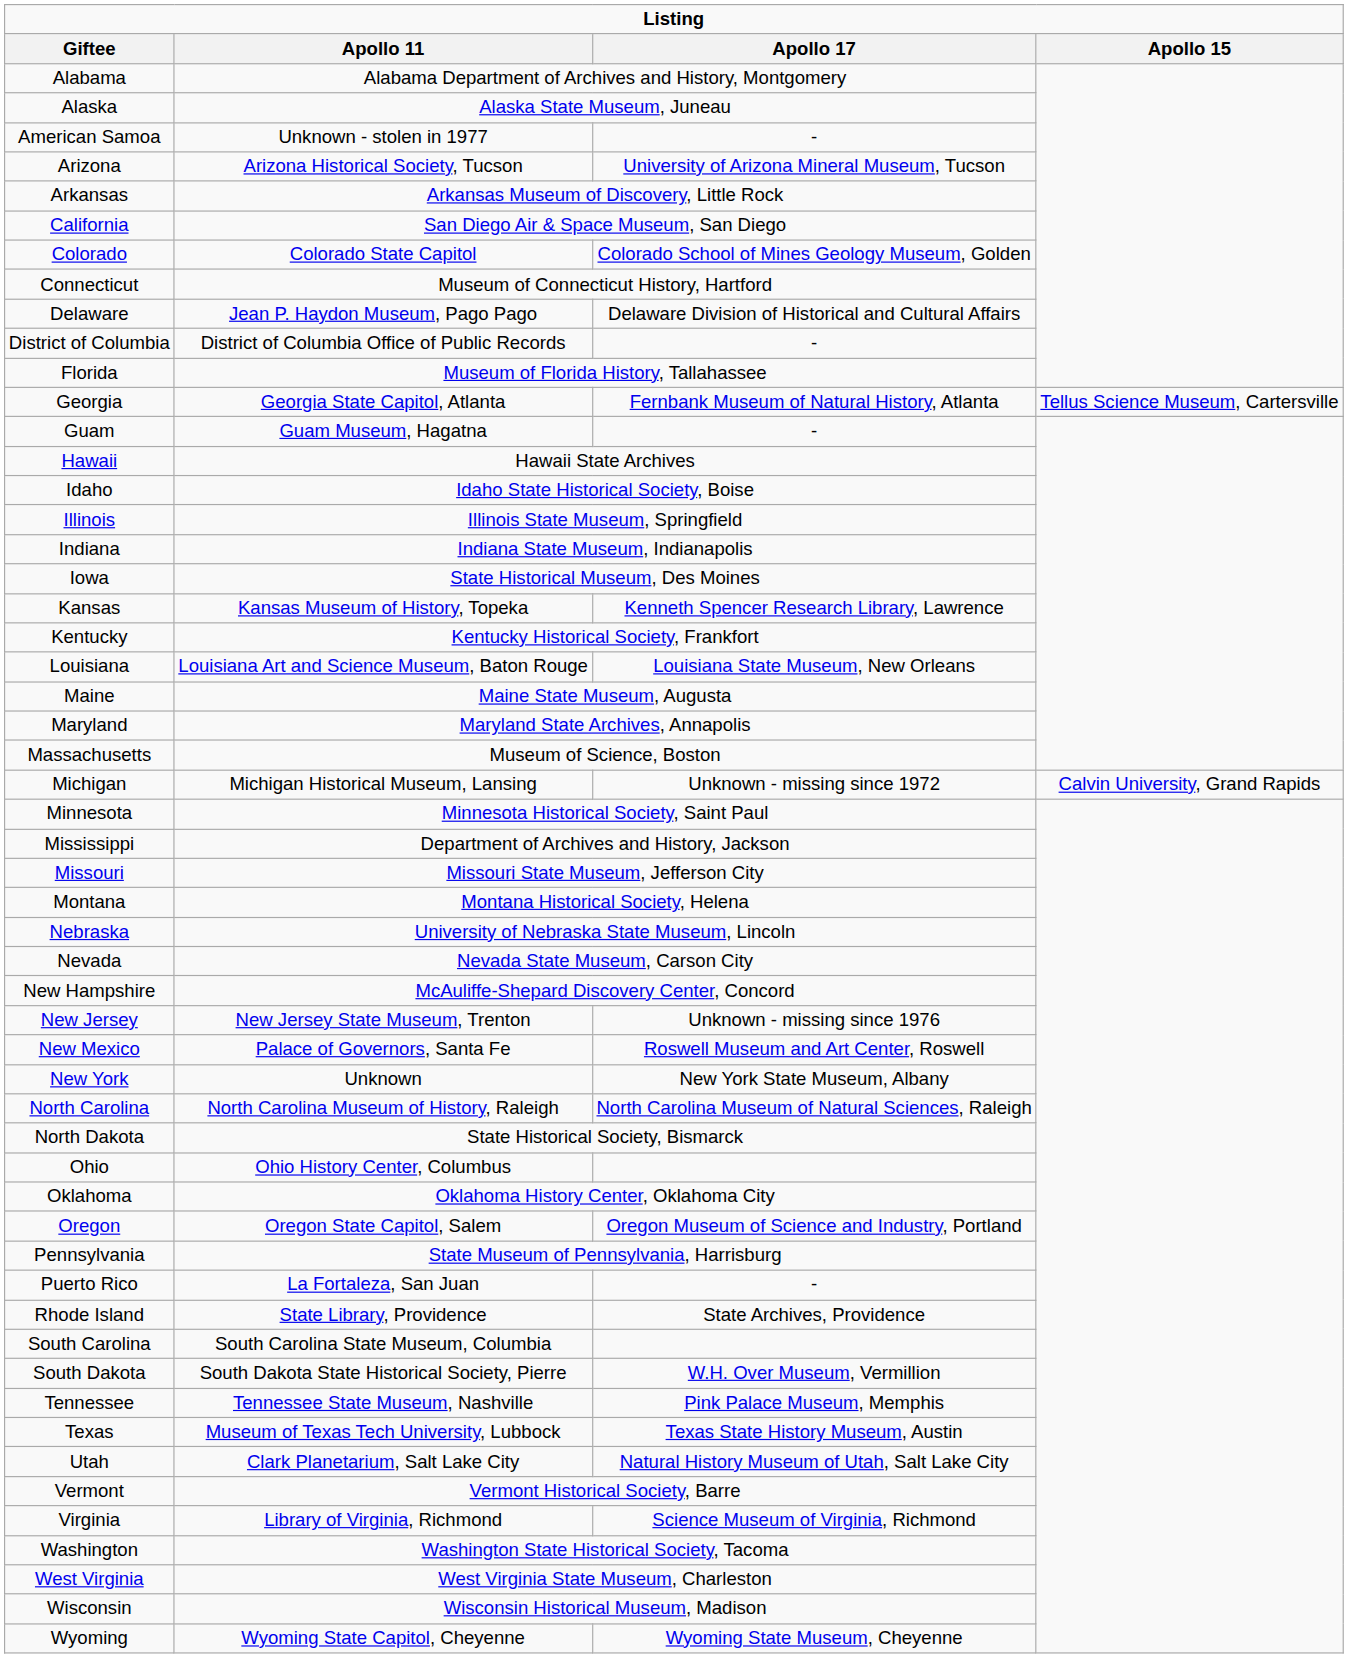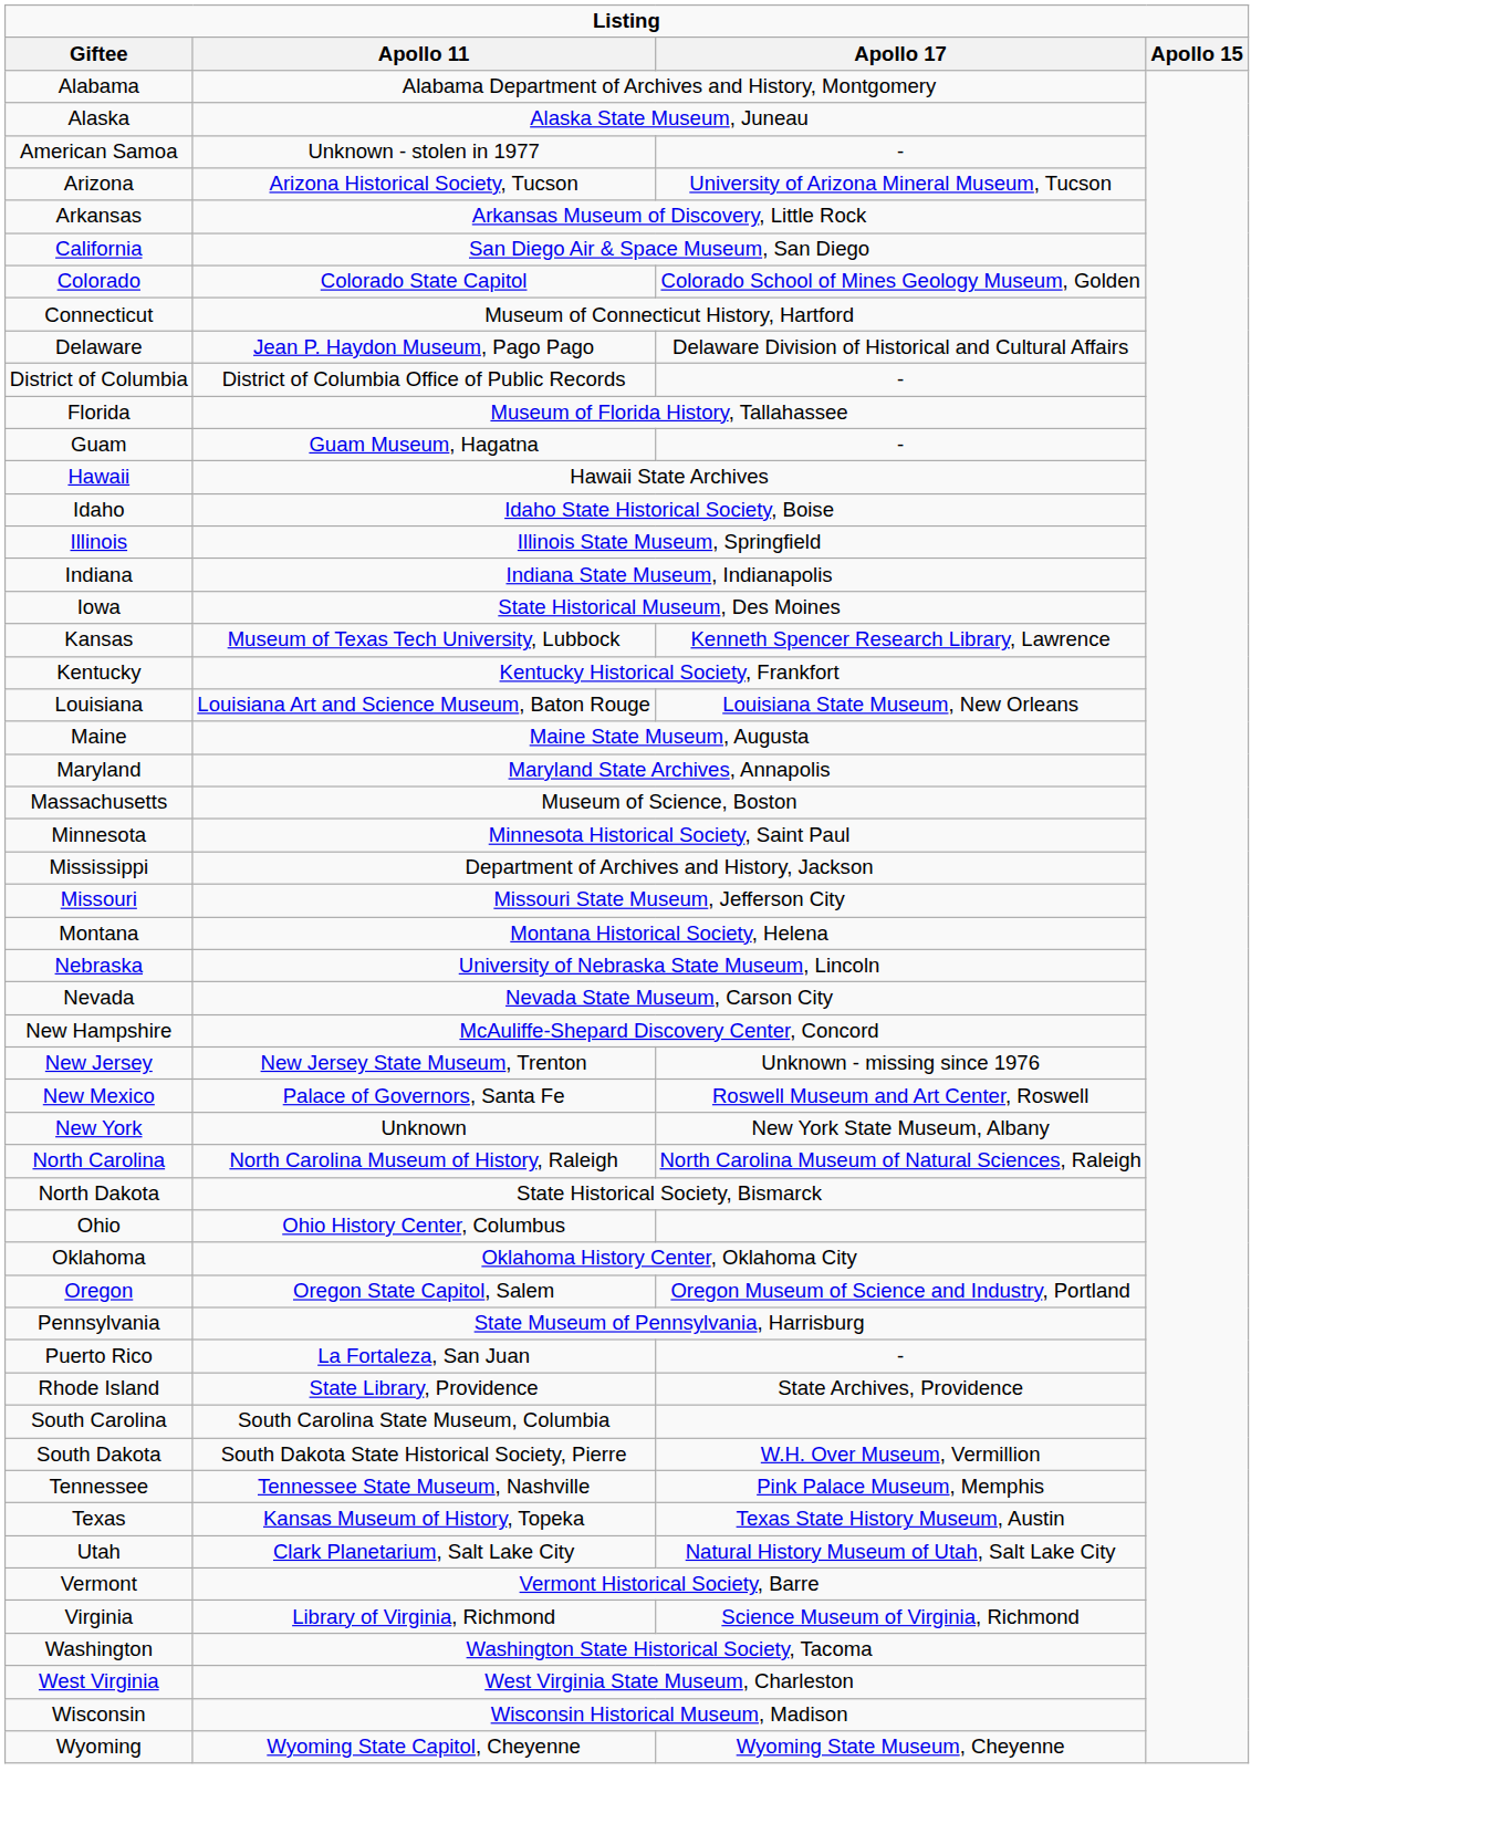- row: Georgia | Georgia State Capitol, Atlanta | Fernbank Museum of Natural History, Atlanta | Tellus Science Museum, Cartersville
Kansas | Apollo 11: Kansas Museum of History, Topeka -> Museum of Texas Tech University, Lubbock
- row: Michigan | Michigan Historical Museum, Lansing | Unknown - missing since 1972 | Calvin University, Grand Rapids
Texas | Apollo 11: Museum of Texas Tech University, Lubbock -> Kansas Museum of History, Topeka
